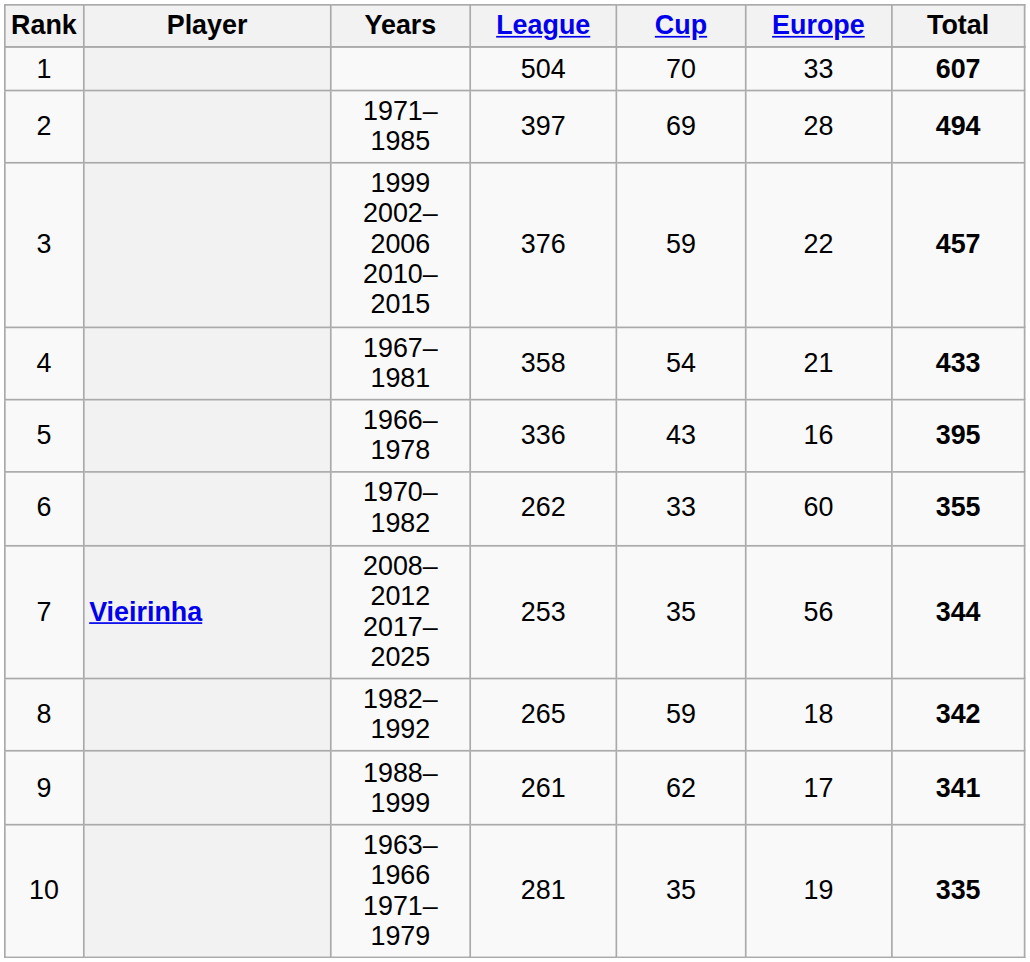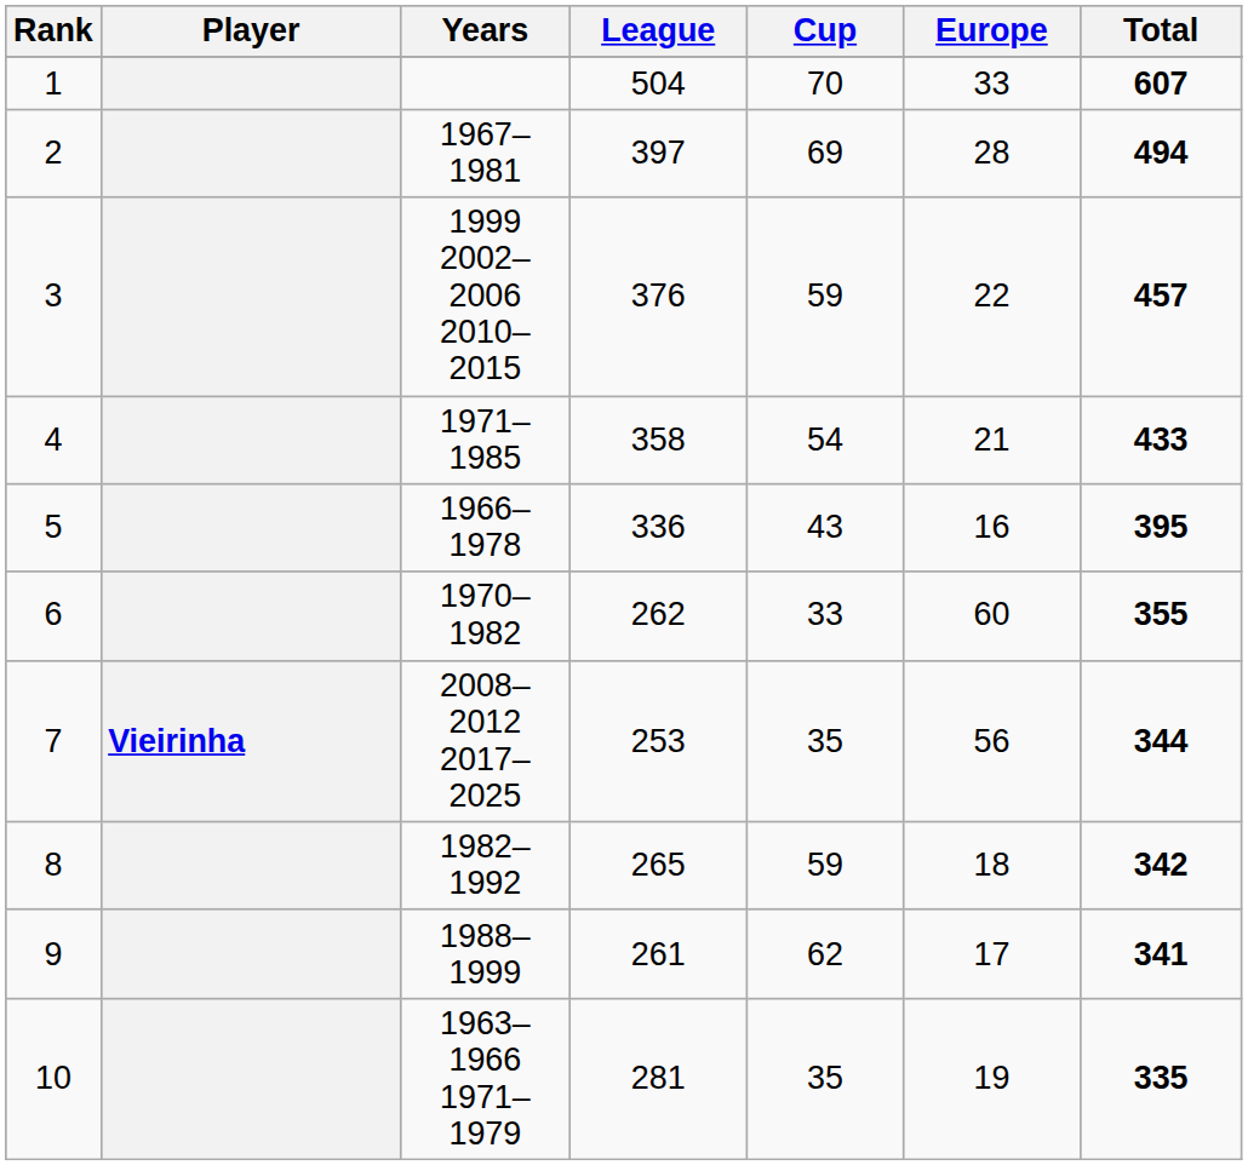2 | Years: 1971–1985 -> 1967–1981
4 | Years: 1967–1981 -> 1971–1985
